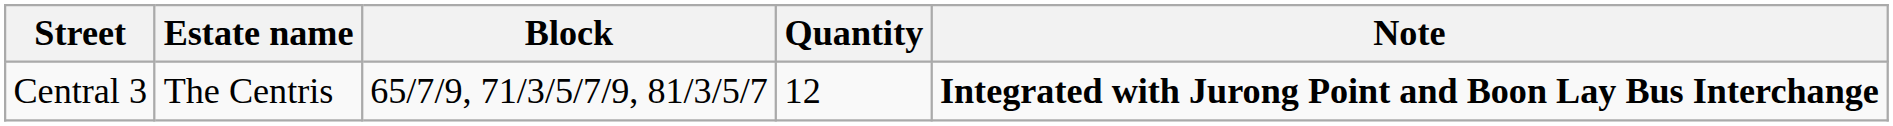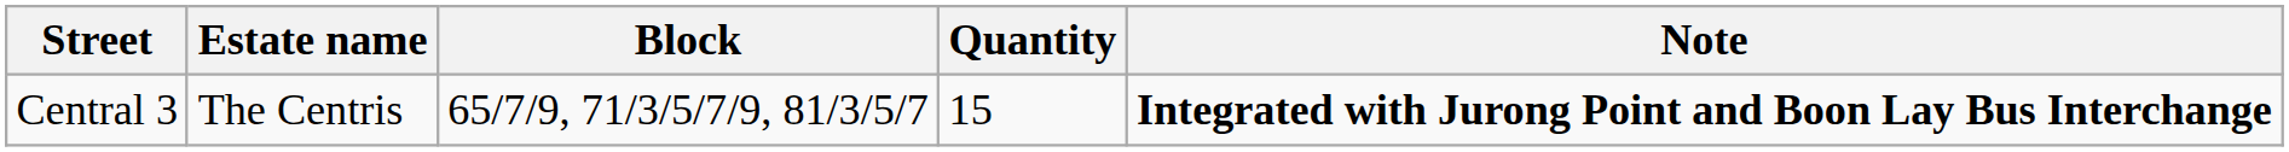Central 3 | Quantity: 12 -> 15
